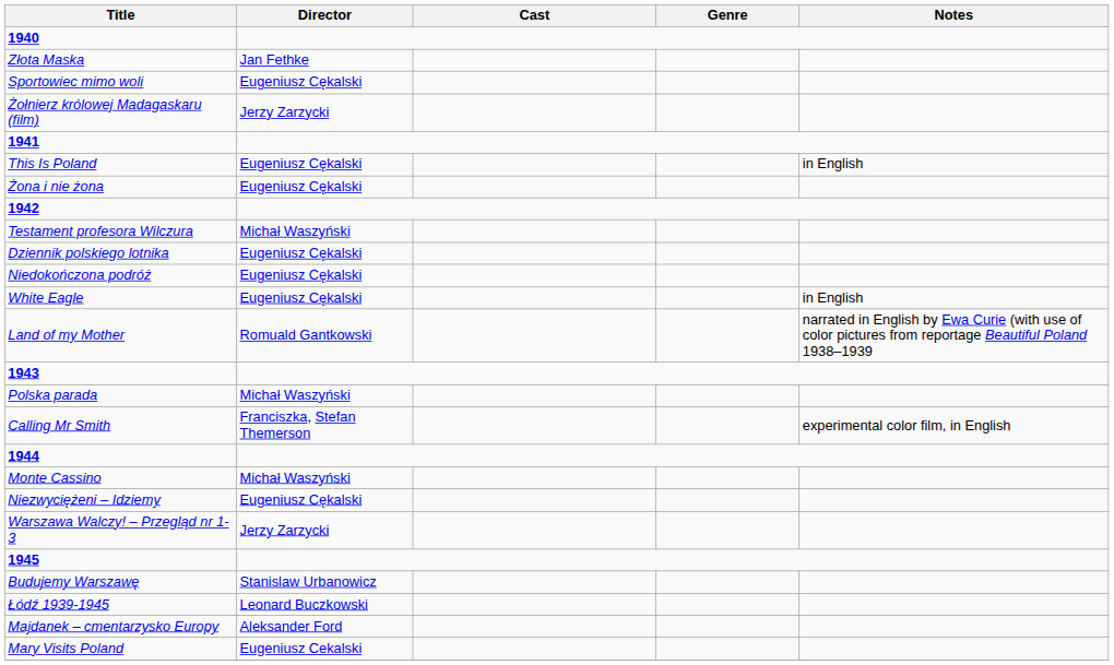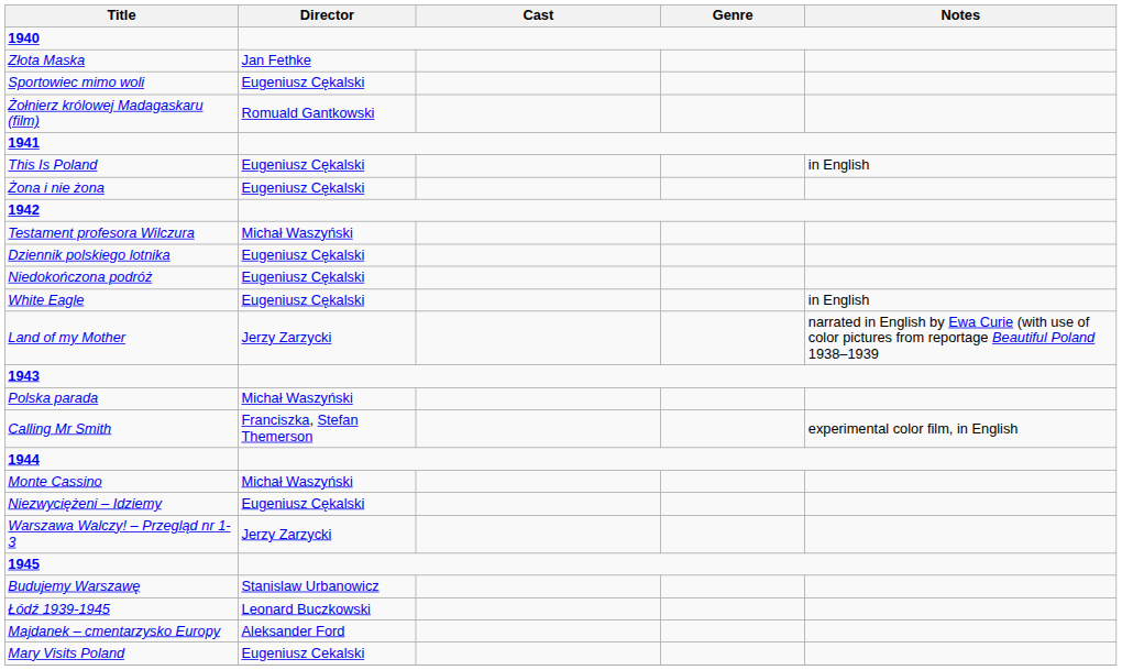Żołnierz królowej Madagaskaru (film) | Director: Jerzy Zarzycki -> Romuald Gantkowski
Land of my Mother | Director: Romuald Gantkowski -> Jerzy Zarzycki
